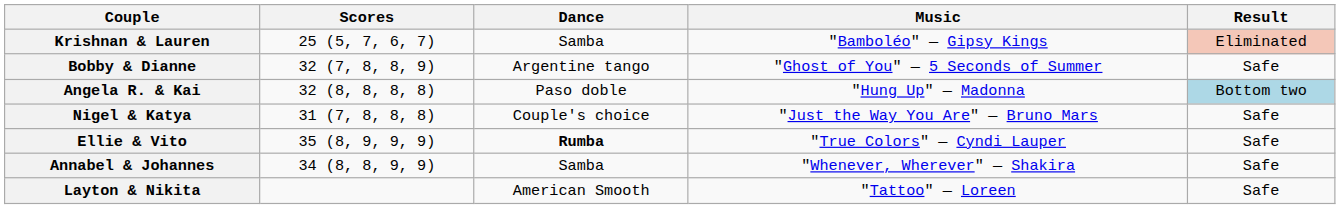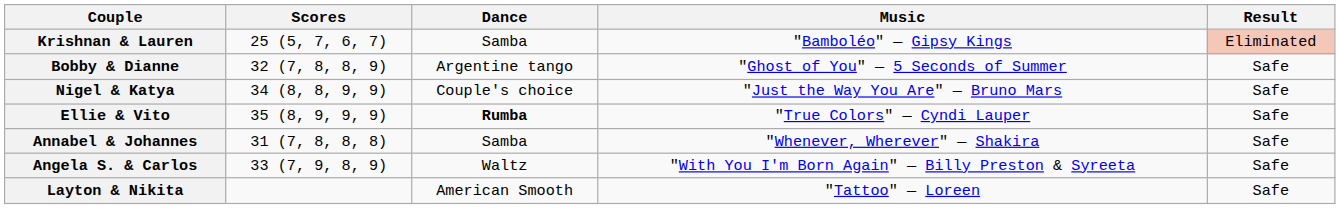- row: Angela R. & Kai | 32 (8, 8, 8, 8) | Paso doble | "Hung Up" — Madonna | Bottom two
Nigel & Katya | Scores: 31 (7, 8, 8, 8) -> 34 (8, 8, 9, 9)
Annabel & Johannes | Scores: 34 (8, 8, 9, 9) -> 31 (7, 8, 8, 8)
+ row: Angela S. & Carlos | 33 (7, 9, 8, 9) | Waltz | "With You I'm Born Again" — Billy Preston & Syreeta | Safe
